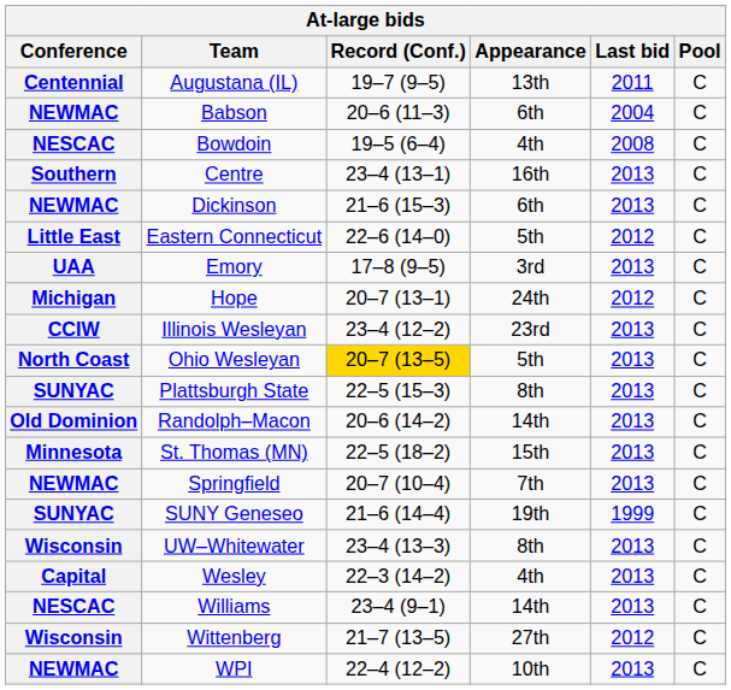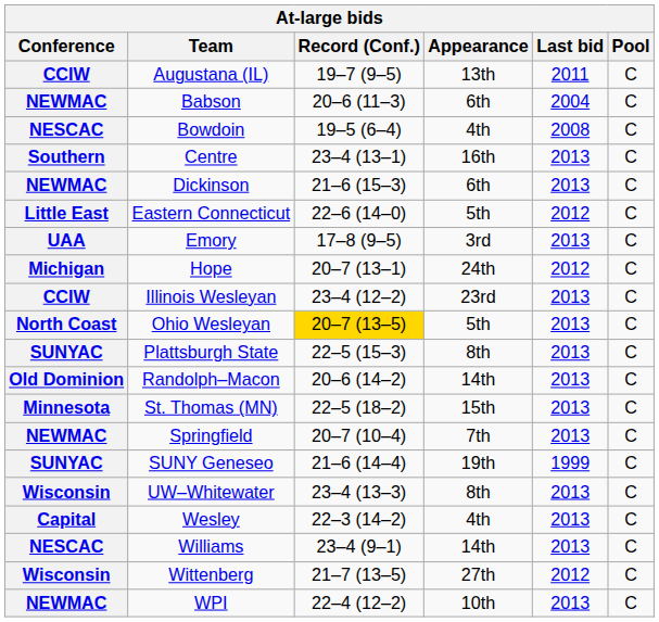Augustana (IL) | Conference: Centennial -> CCIW
